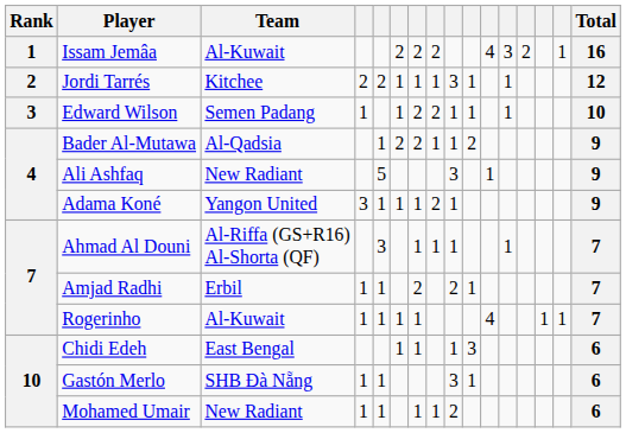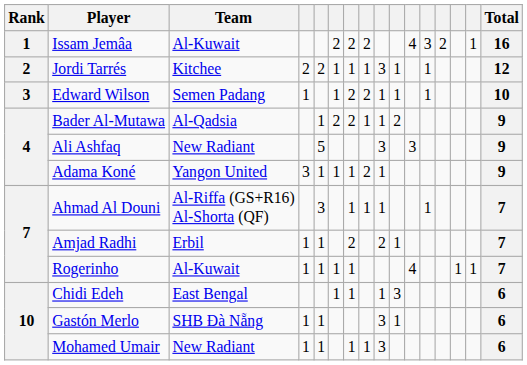Ali Ashfaq | column 11: 1 -> 3
Mohamed Umair | column 9: 2 -> 3
